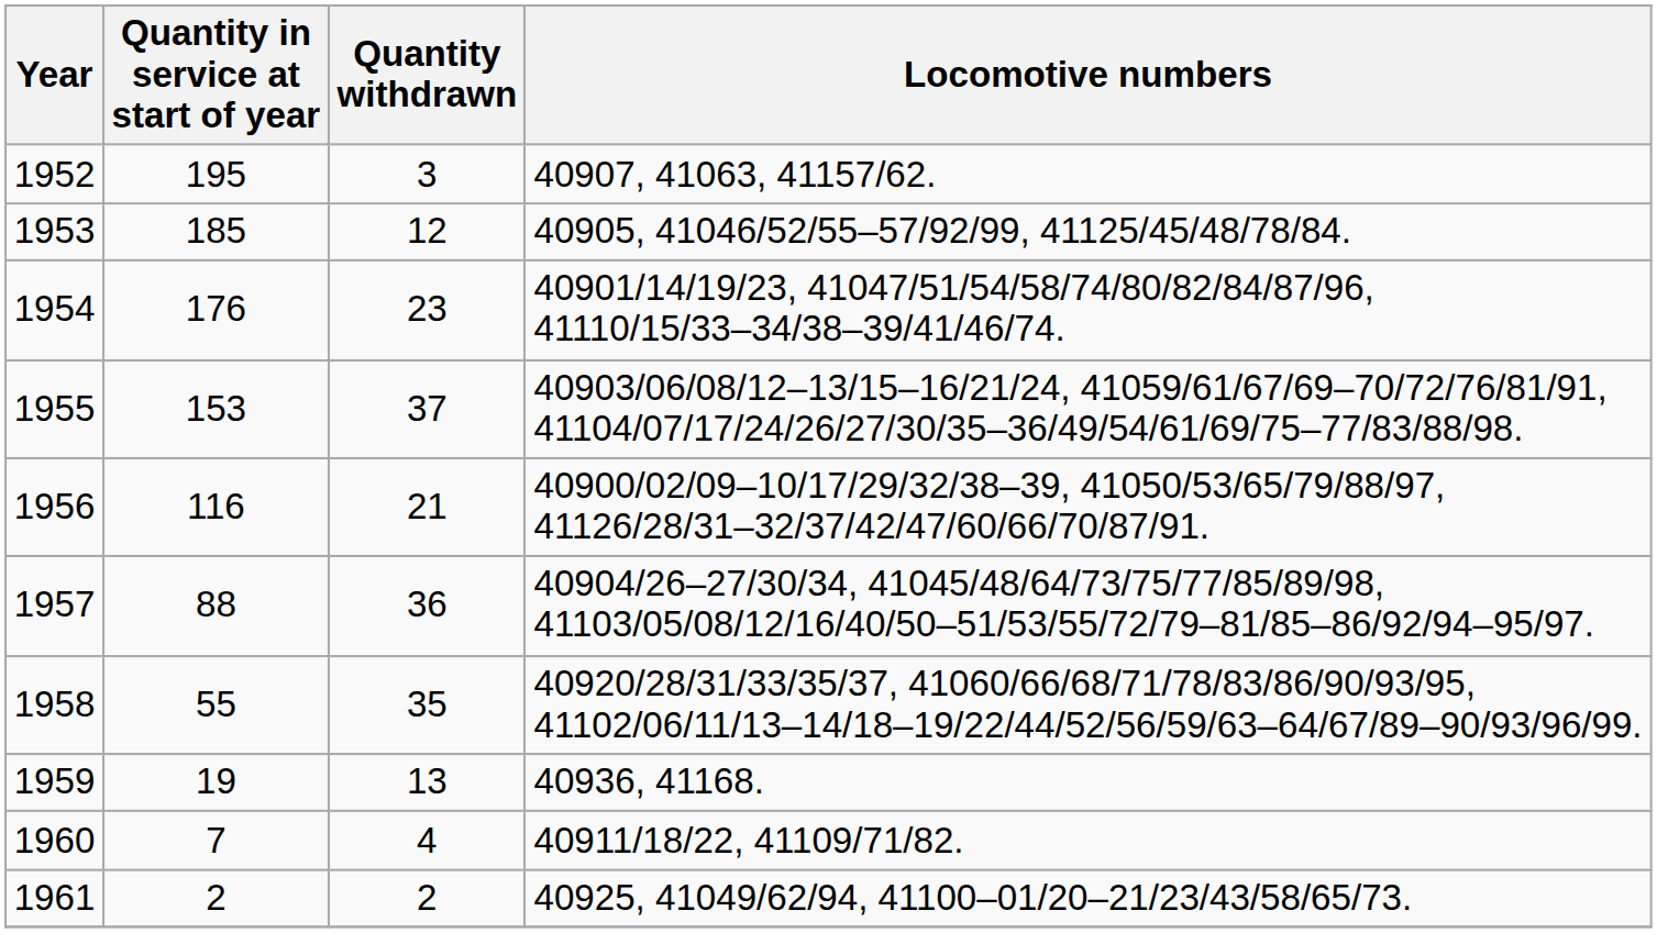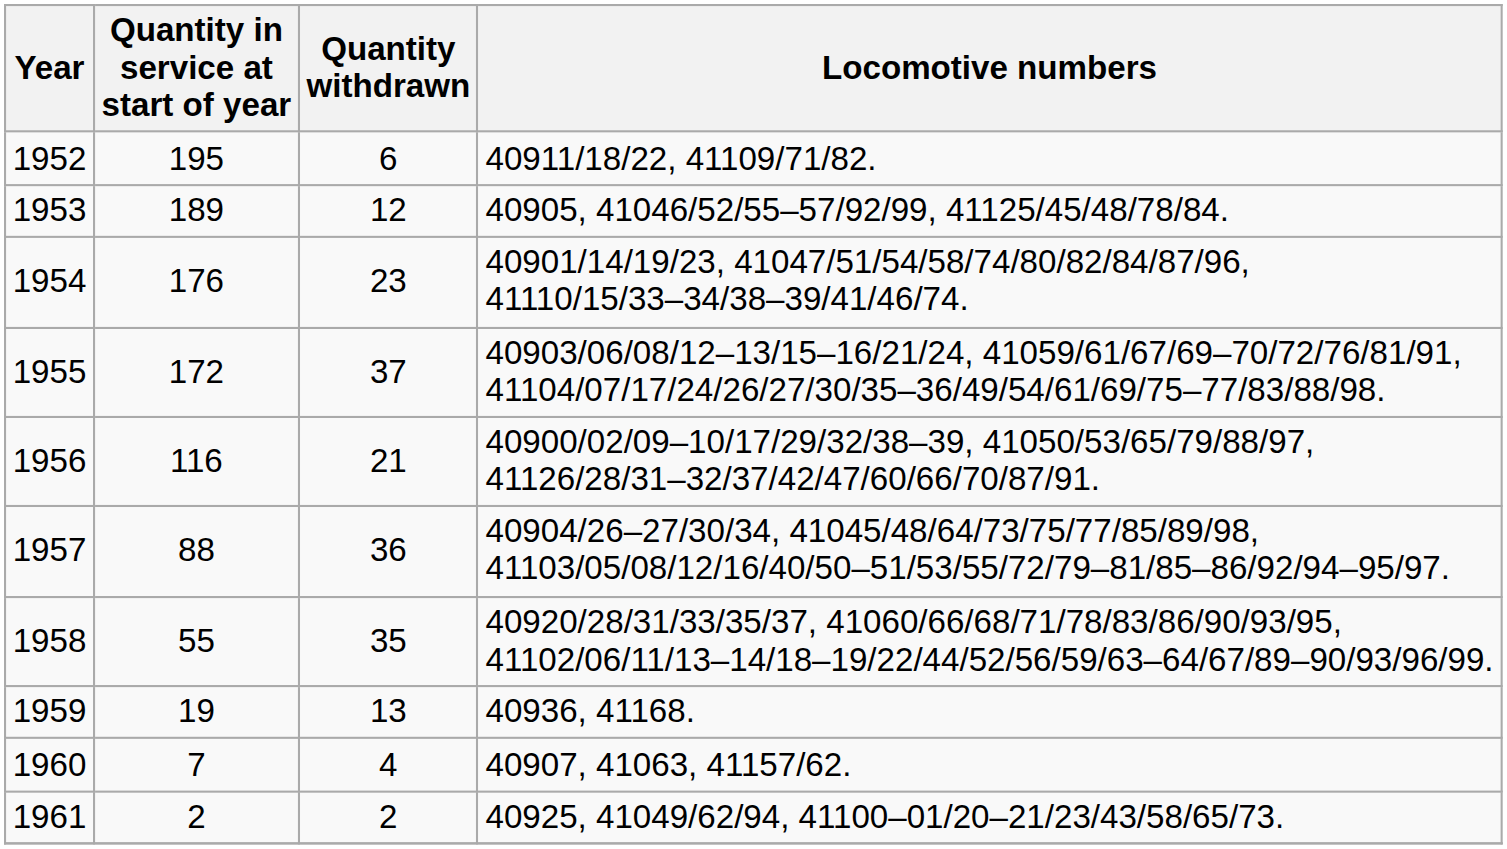1952 | Quantity withdrawn: 3 -> 6
1952 | Locomotive numbers: 40907, 41063, 41157/62. -> 40911/18/22, 41109/71/82.
1953 | Quantity in service at start of year: 185 -> 189
1955 | Quantity in service at start of year: 153 -> 172
1960 | Locomotive numbers: 40911/18/22, 41109/71/82. -> 40907, 41063, 41157/62.
